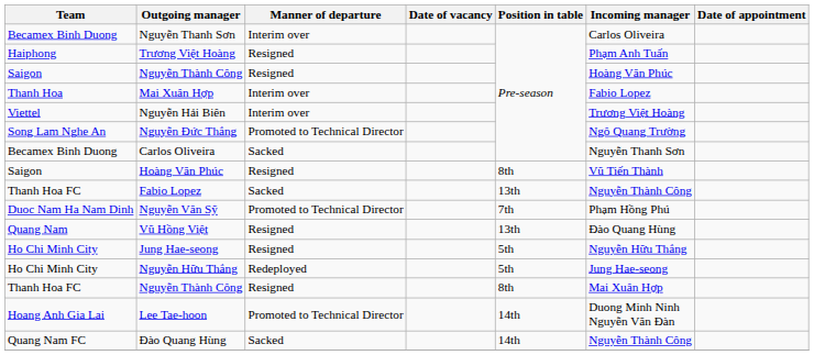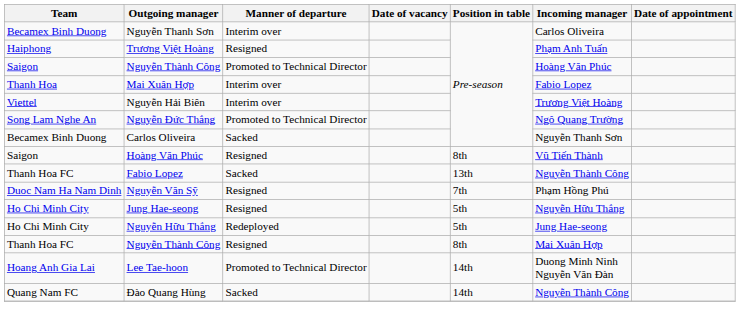Saigon / Nguyễn Thành Công | Manner of departure: Resigned -> Promoted to Technical Director
Nguyễn Văn Sỹ | Manner of departure: Promoted to Technical Director -> Resigned
- row: Quang Nam | Vũ Hồng Việt | Resigned | 13th | Đào Quang Hùng
